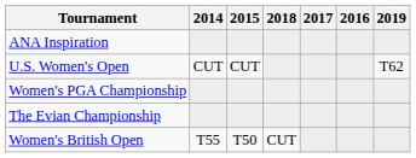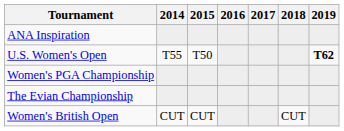columns swapped: 2016 <-> 2018
U.S. Women's Open | 2014: CUT -> T55
U.S. Women's Open | 2015: CUT -> T50
U.S. Women's Open | 2019: normal -> bold
Women's British Open | 2014: T55 -> CUT
Women's British Open | 2015: T50 -> CUT
